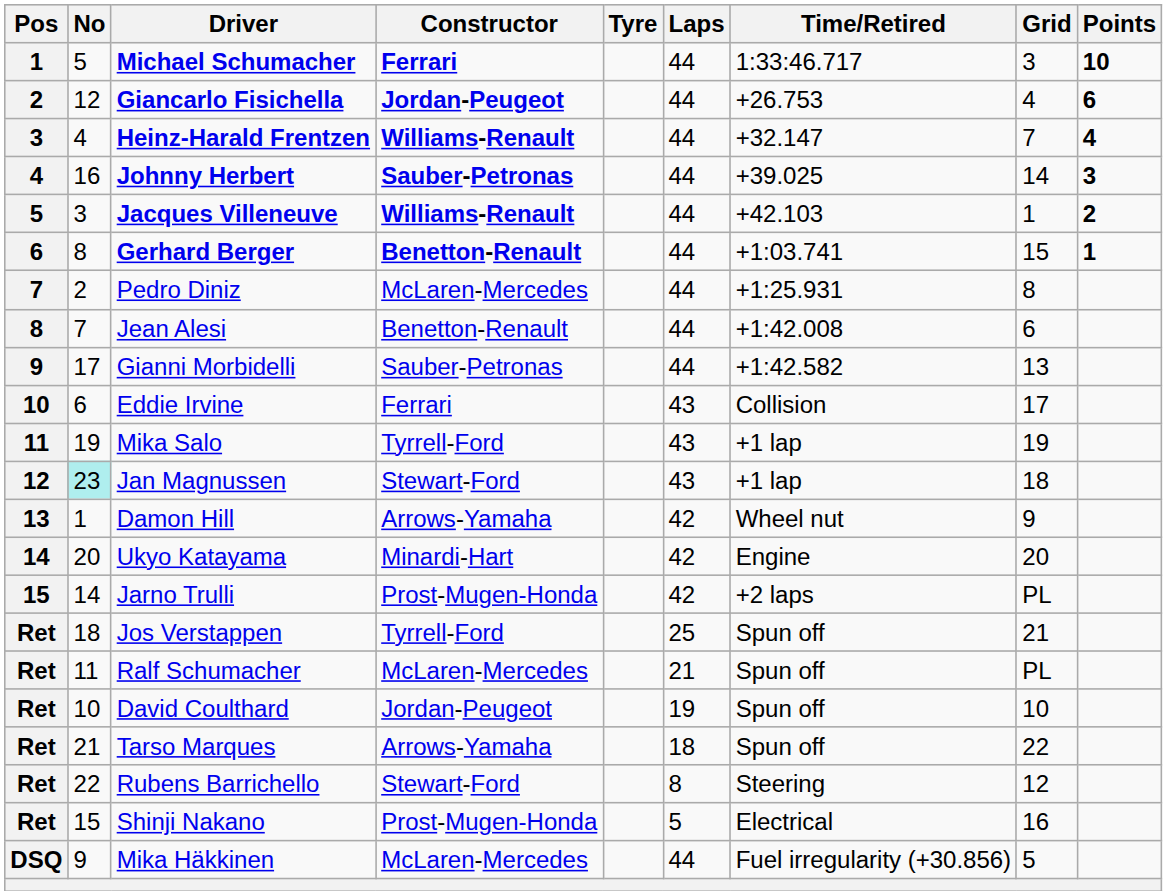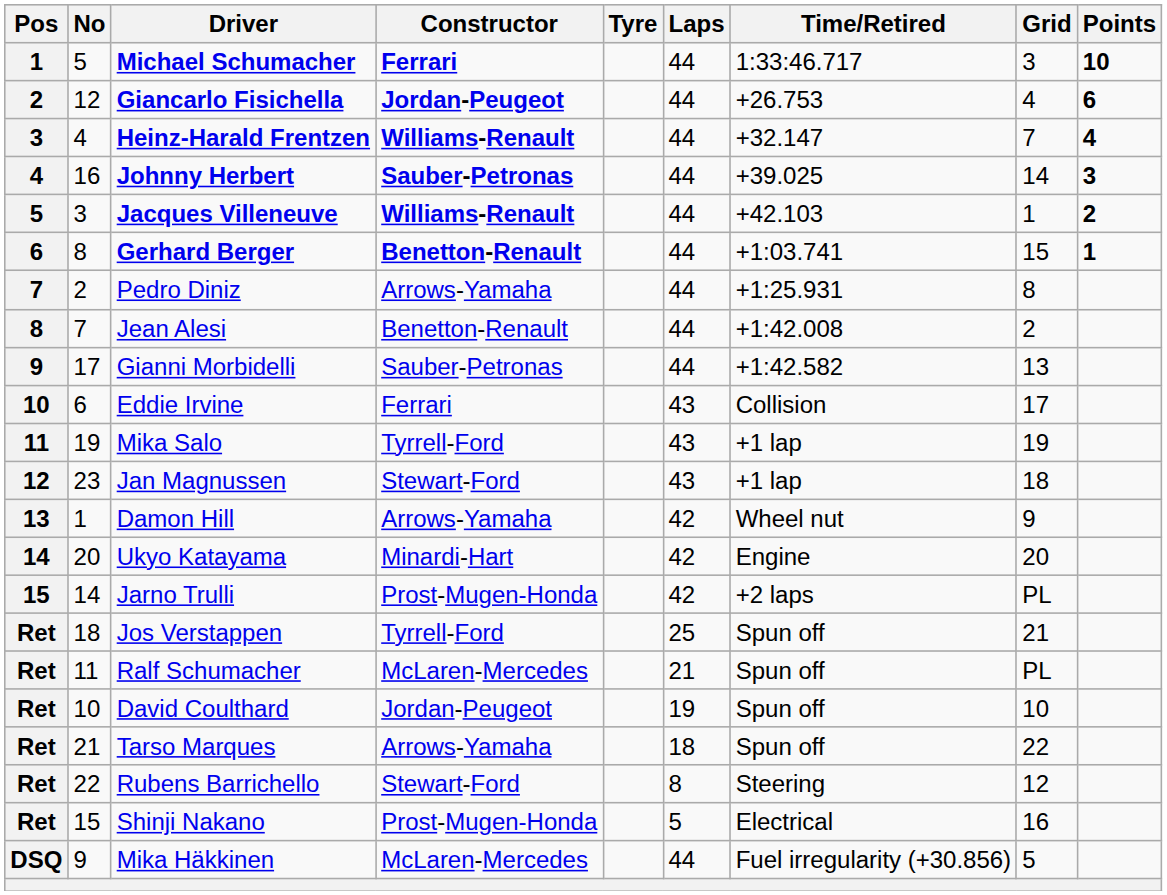Pedro Diniz | Constructor: McLaren-Mercedes -> Arrows-Yamaha
Jean Alesi | Grid: 6 -> 2
Jan Magnussen | No: paleturquoise background -> no background
